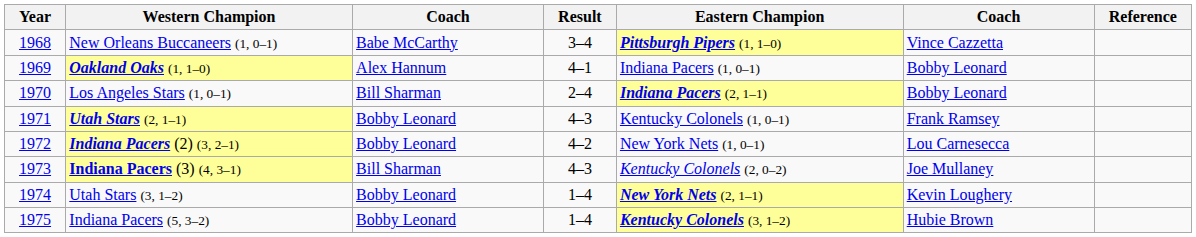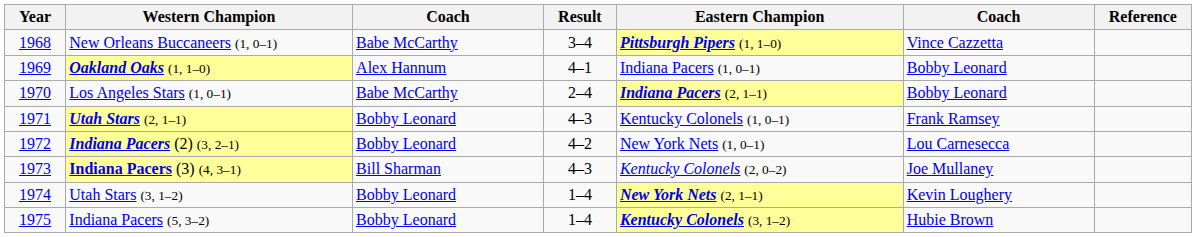Los Angeles Stars (1, 0–1) | column 3: Bill Sharman -> Babe McCarthy
